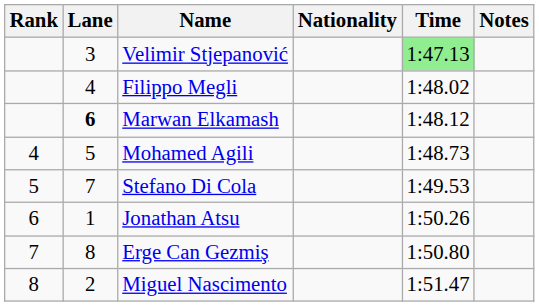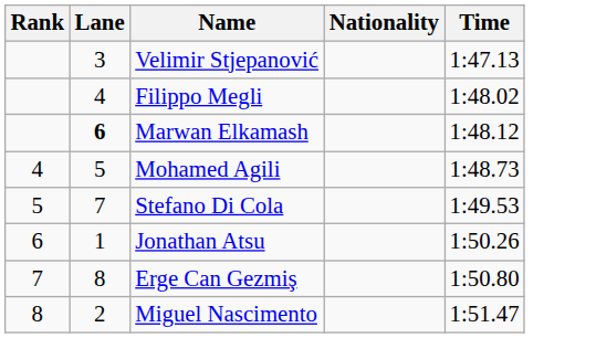- column: Notes
Velimir Stjepanović | Time: lightgreen background -> no background
